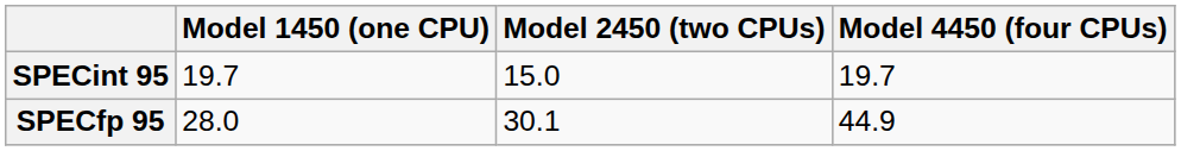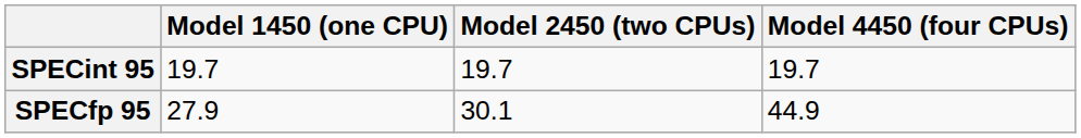SPECint 95 | Model 2450 (two CPUs): 15.0 -> 19.7
SPECfp 95 | Model 1450 (one CPU): 28.0 -> 27.9
